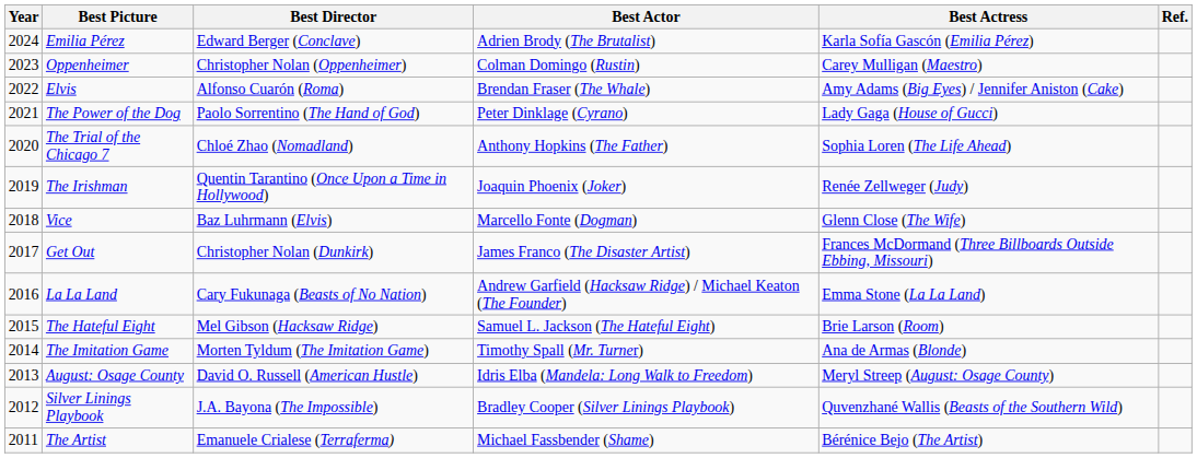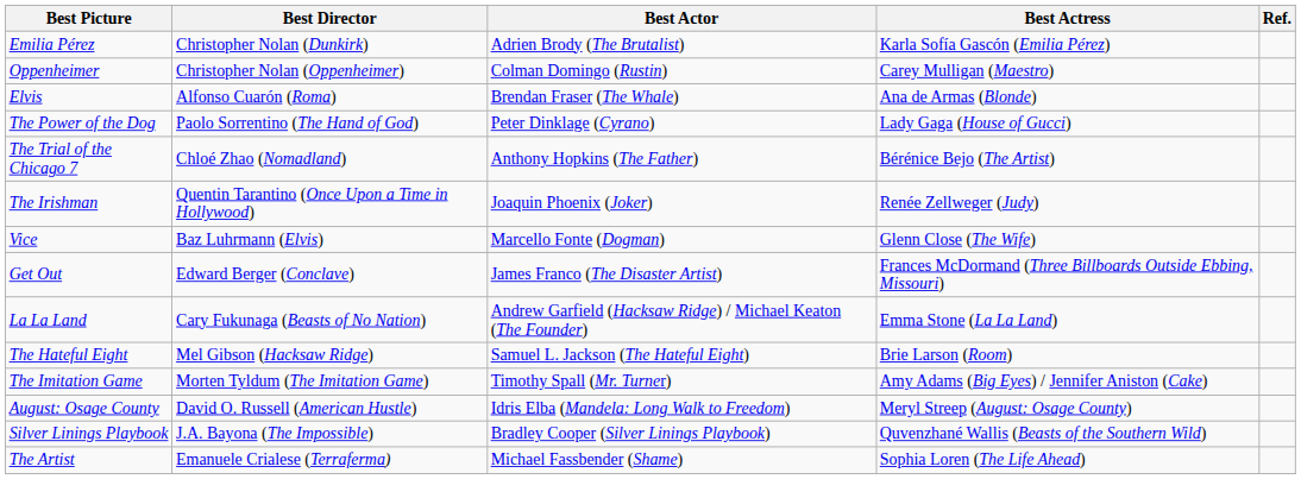- column: Year | 2024 | 2023 | 2022 | 2021 | 2020 | 2019 | 2018 | 2017 | 2016 | 2015 | 2014 | 2013 | 2012 | 2011
Emilia Pérez | Best Director: Edward Berger (Conclave) -> Christopher Nolan (Dunkirk)
Elvis | Best Actress: Amy Adams (Big Eyes) / Jennifer Aniston (Cake) -> Ana de Armas (Blonde)
The Trial of the Chicago 7 | Best Actress: Sophia Loren (The Life Ahead) -> Bérénice Bejo (The Artist)
Get Out | Best Director: Christopher Nolan (Dunkirk) -> Edward Berger (Conclave)
The Imitation Game | Best Actress: Ana de Armas (Blonde) -> Amy Adams (Big Eyes) / Jennifer Aniston (Cake)
The Artist | Best Actress: Bérénice Bejo (The Artist) -> Sophia Loren (The Life Ahead)
